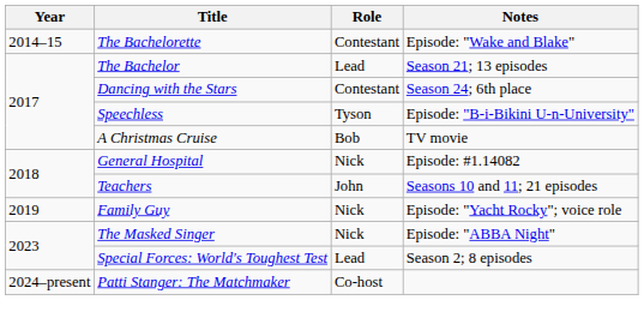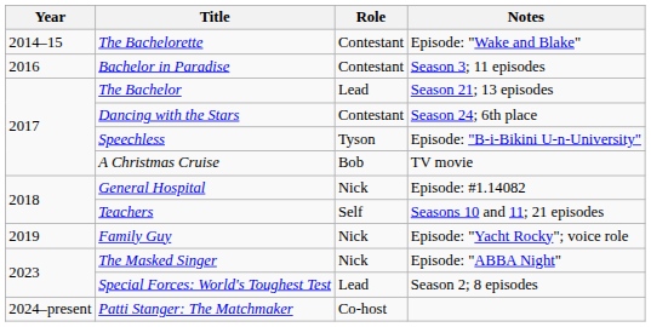+ row: 2016 | Bachelor in Paradise | Contestant | Season 3; 11 episodes
Teachers | Role: John -> Self
